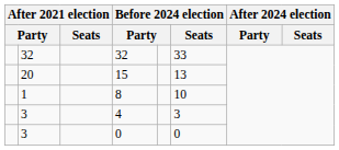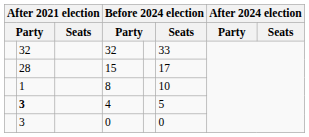15 | column 2: 20 -> 28
15 | Before 2024 election / Seats: 13 -> 17
4 | column 2: normal -> bold
4 | Before 2024 election / Seats: 3 -> 5
